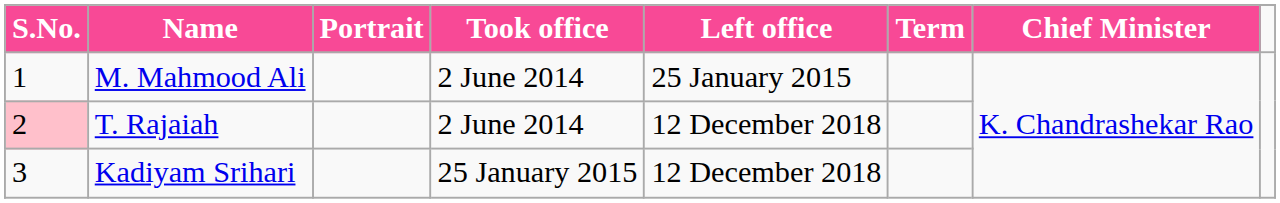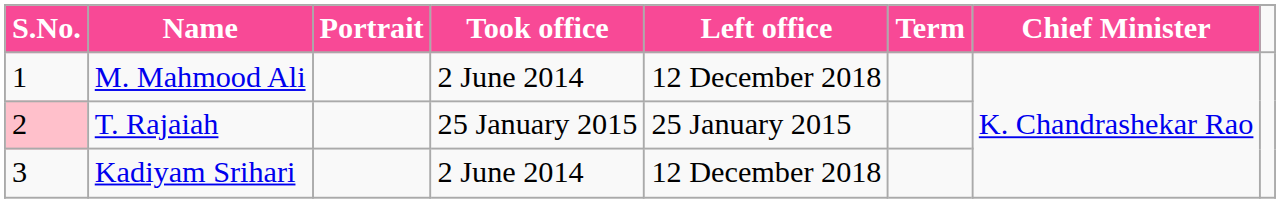M. Mahmood Ali | Left office: 25 January 2015 -> 12 December 2018
T. Rajaiah | Took office: 2 June 2014 -> 25 January 2015
T. Rajaiah | Left office: 12 December 2018 -> 25 January 2015
Kadiyam Srihari | Took office: 25 January 2015 -> 2 June 2014
